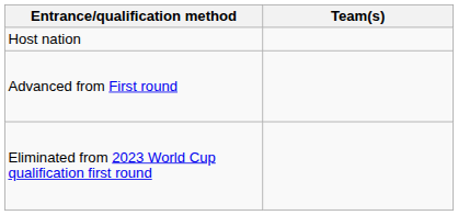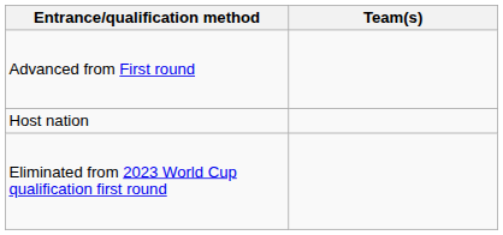rows swapped: Host nation <-> Advanced from First round
